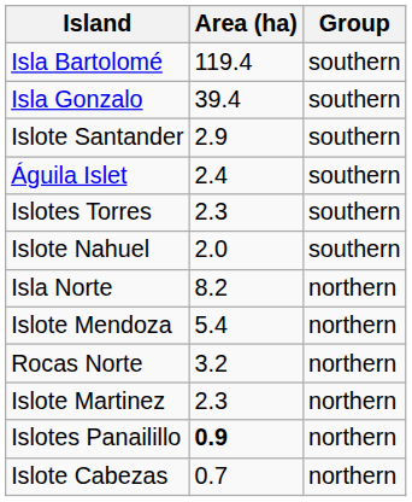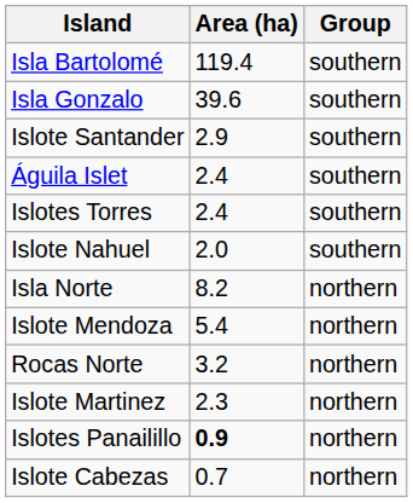Isla Gonzalo | Area (ha): 39.4 -> 39.6
Islotes Torres | Area (ha): 2.3 -> 2.4
